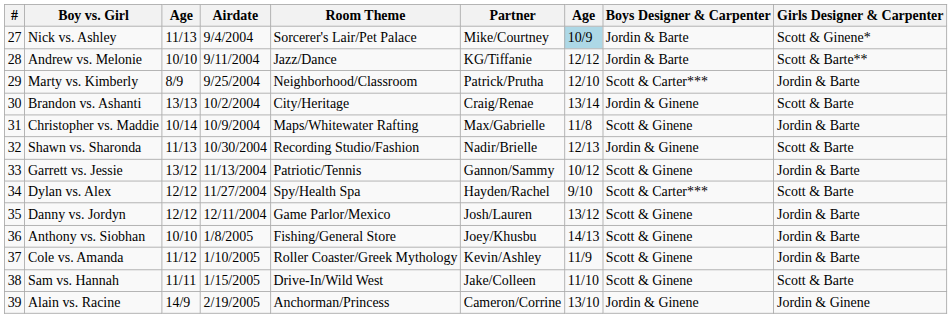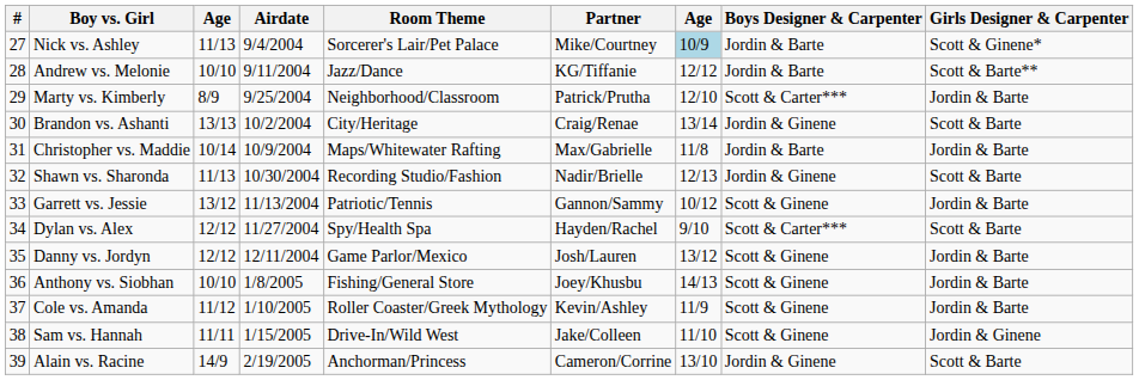Christopher vs. Maddie | Boys Designer & Carpenter: Scott & Ginene -> Jordin & Barte
Sam vs. Hannah | Girls Designer & Carpenter: Scott & Barte -> Jordin & Ginene
Alain vs. Racine | Girls Designer & Carpenter: Jordin & Ginene -> Scott & Barte
